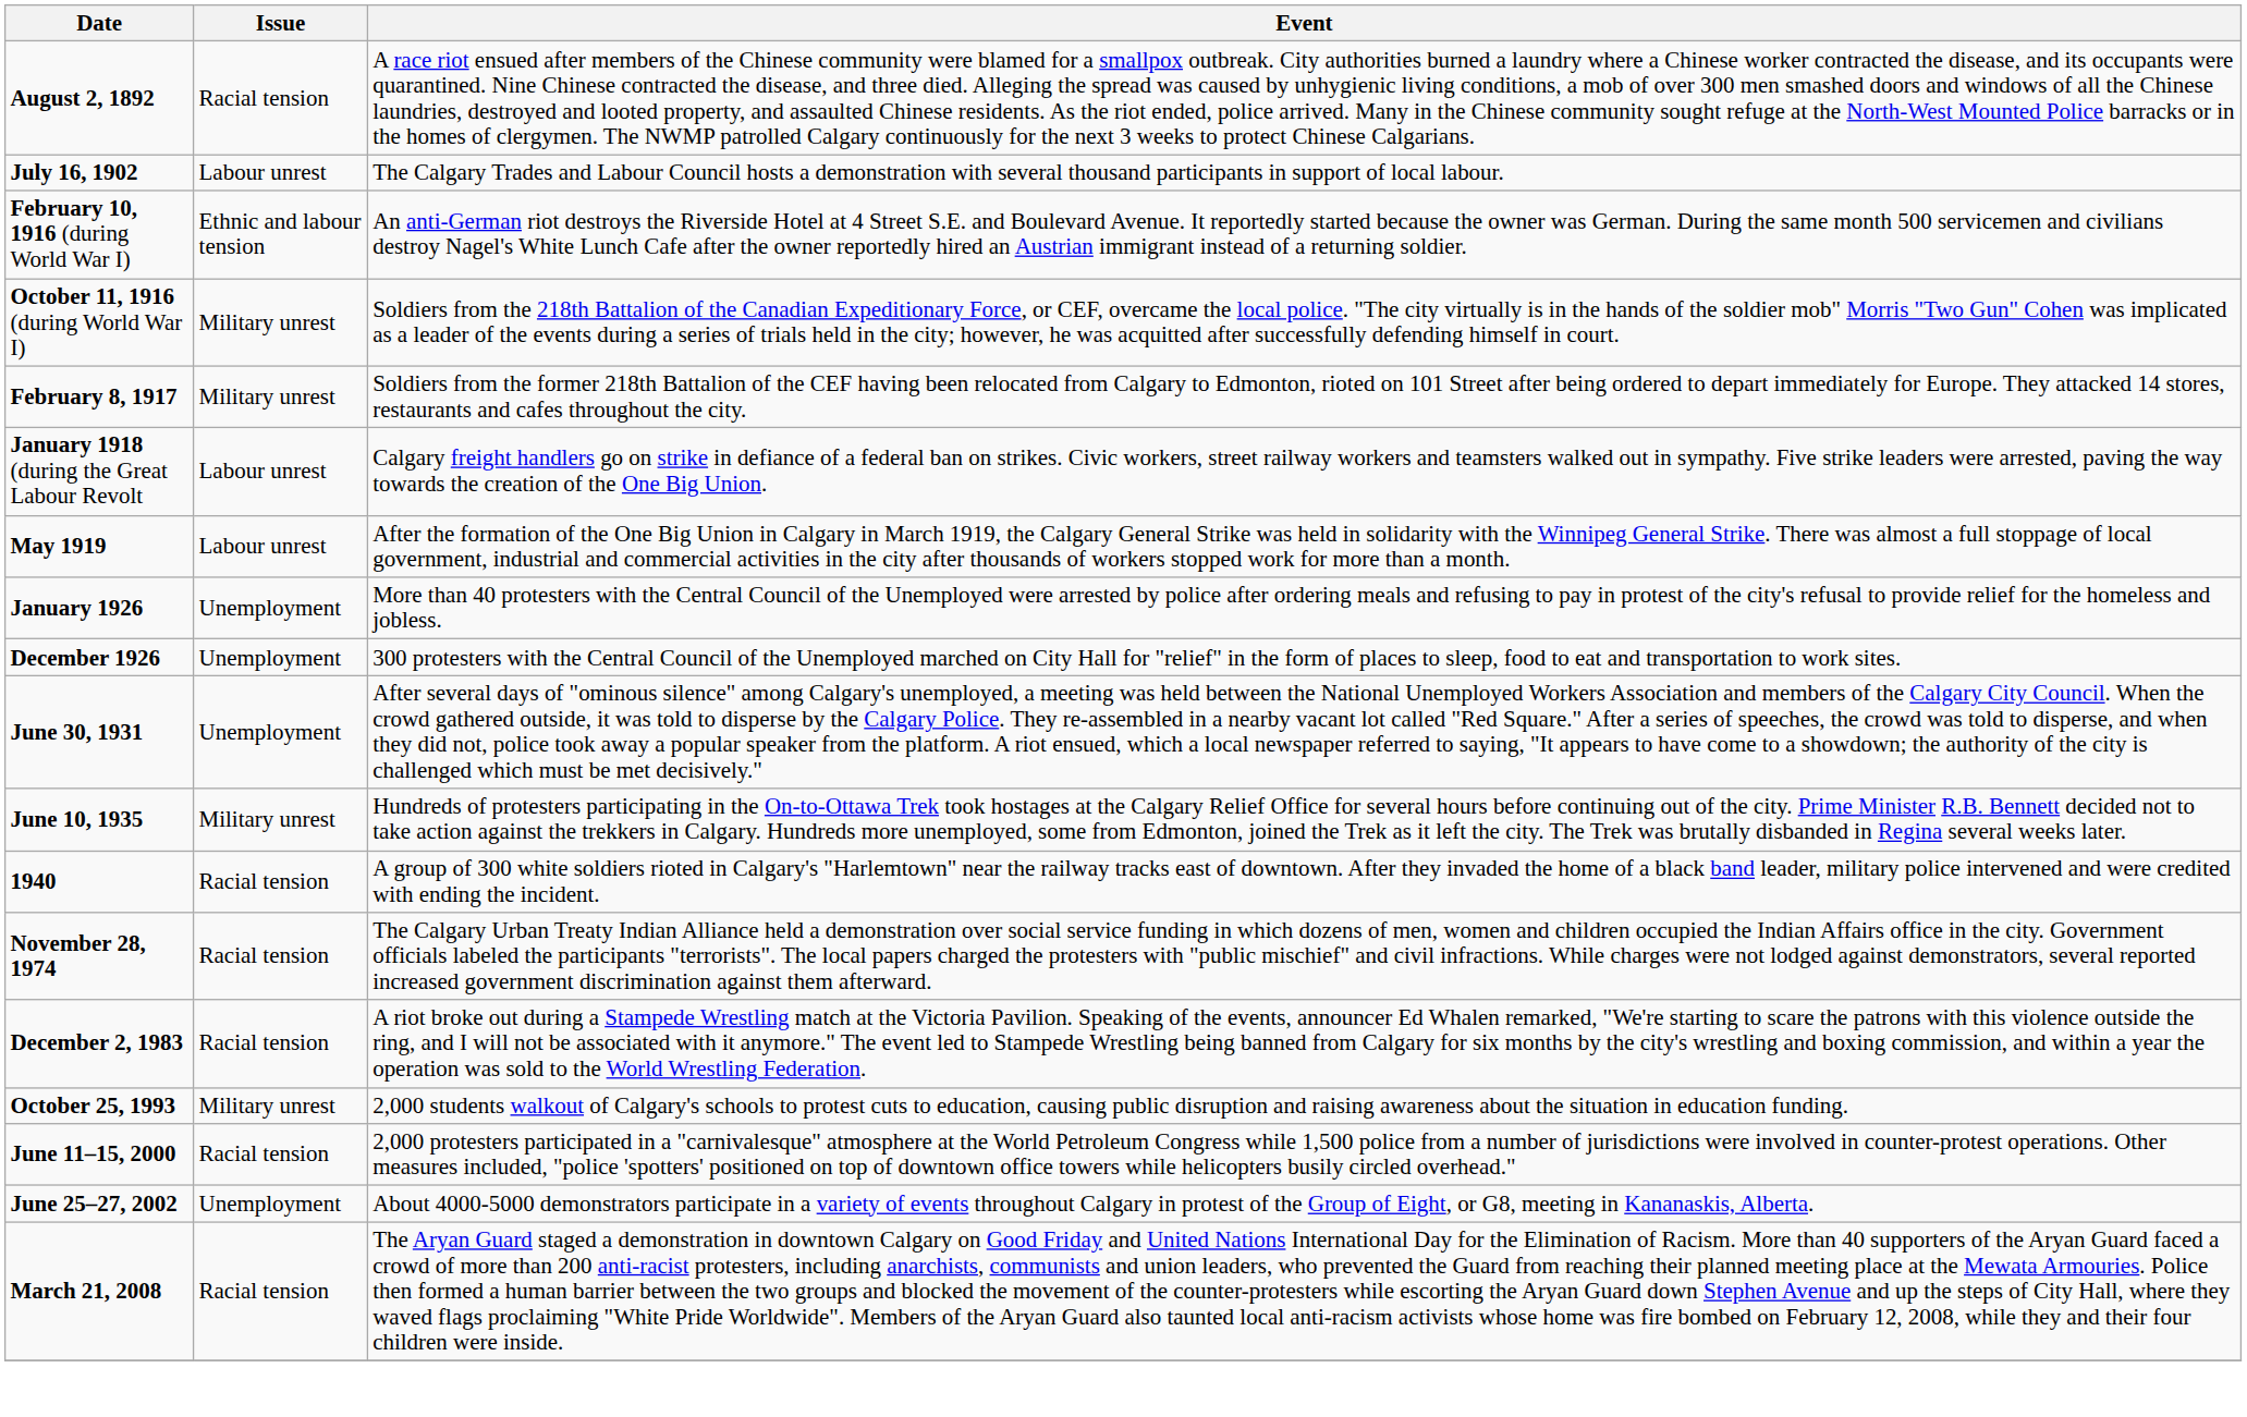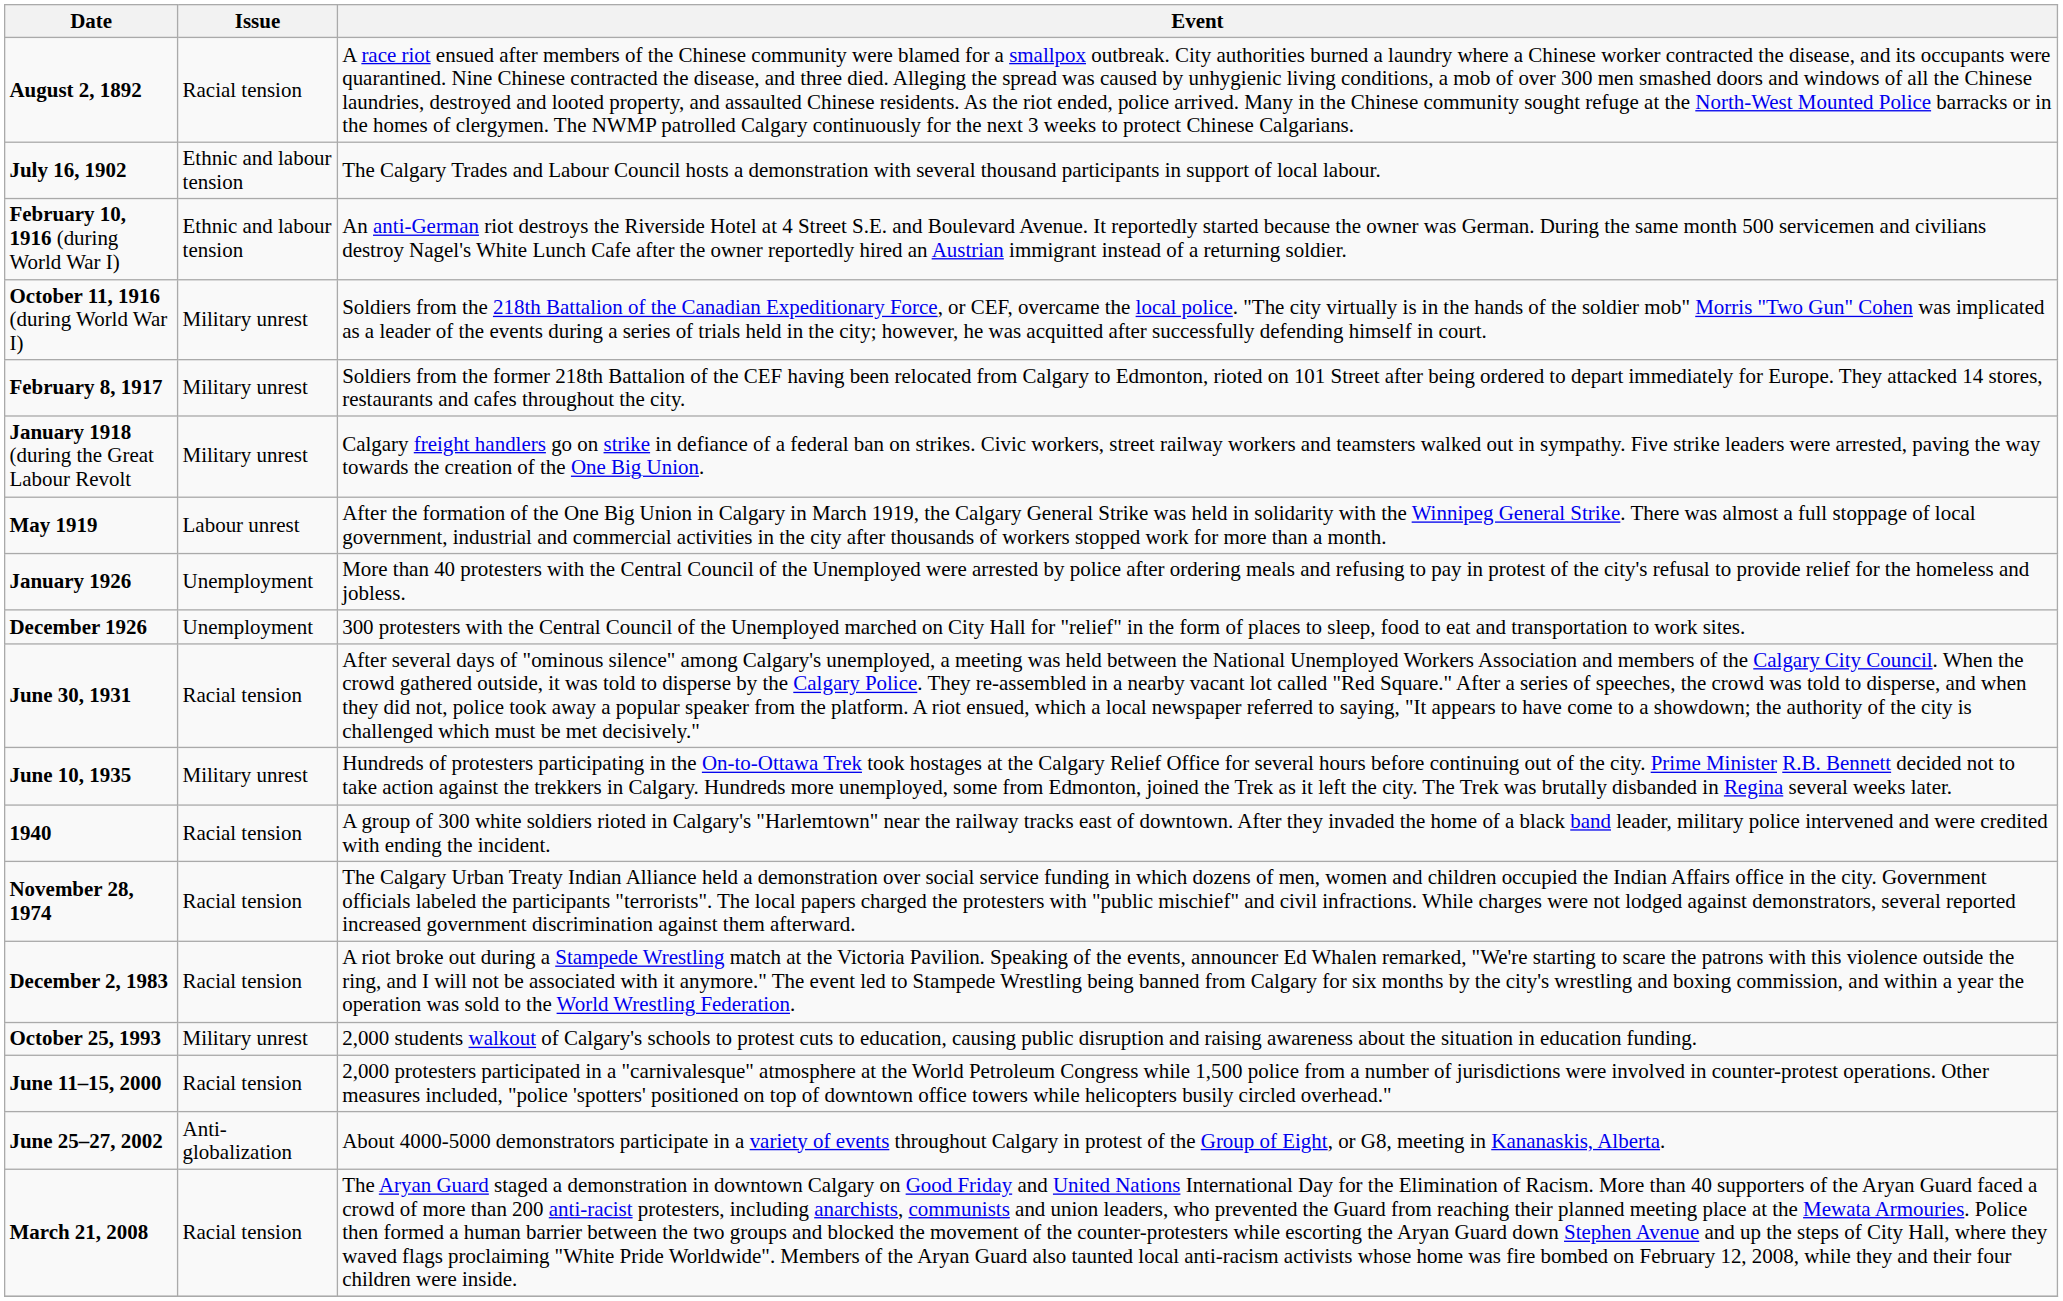July 16, 1902 | Issue: Labour unrest -> Ethnic and labour tension
January 1918 (during the Great Labour Revolt | Issue: Labour unrest -> Military unrest
June 30, 1931 | Issue: Unemployment -> Racial tension
June 25–27, 2002 | Issue: Unemployment -> Anti-globalization
